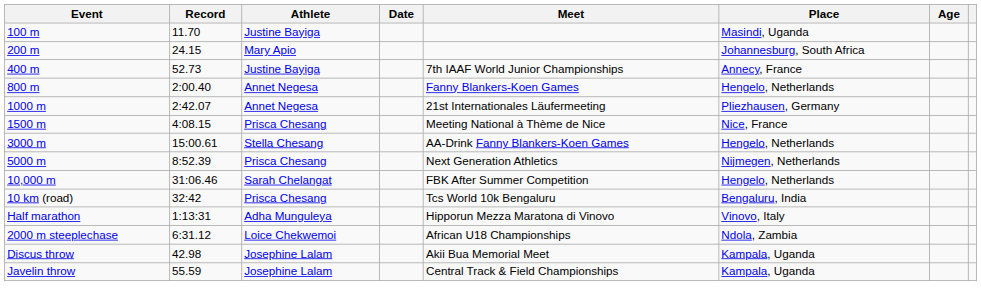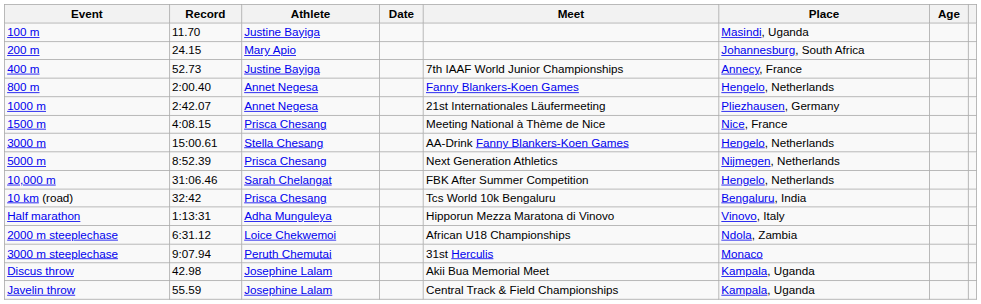+ row: 3000 m steeplechase | 9:07.94 | Peruth Chemutai | 31st Herculis | Monaco
